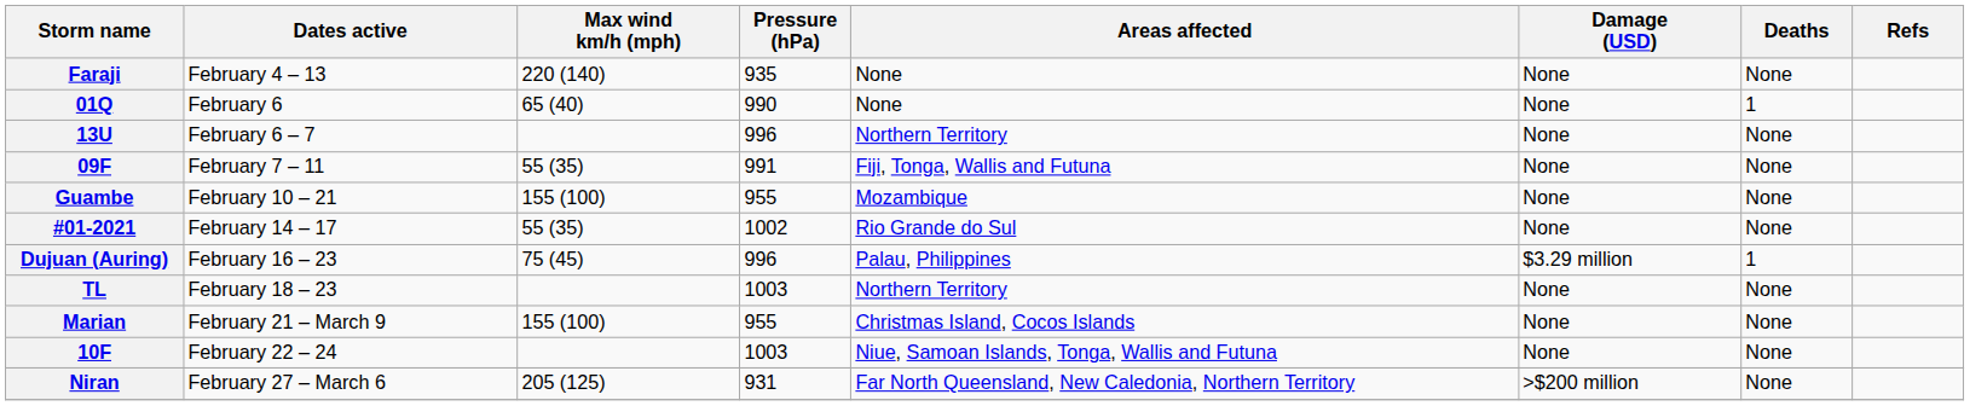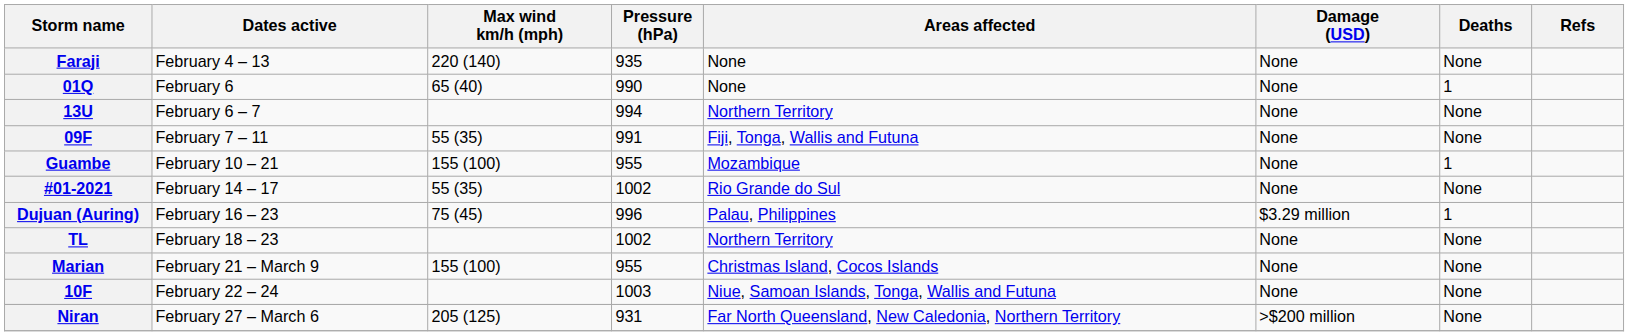13U | Pressure (hPa): 996 -> 994
Guambe | Deaths: None -> 1
TL | Pressure (hPa): 1003 -> 1002
